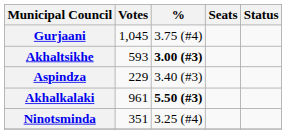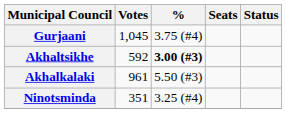Akhaltsikhe | Votes: 593 -> 592
- row: Aspindza | 229 | 3.40 (#3)
Akhalkalaki | %: bold -> normal
